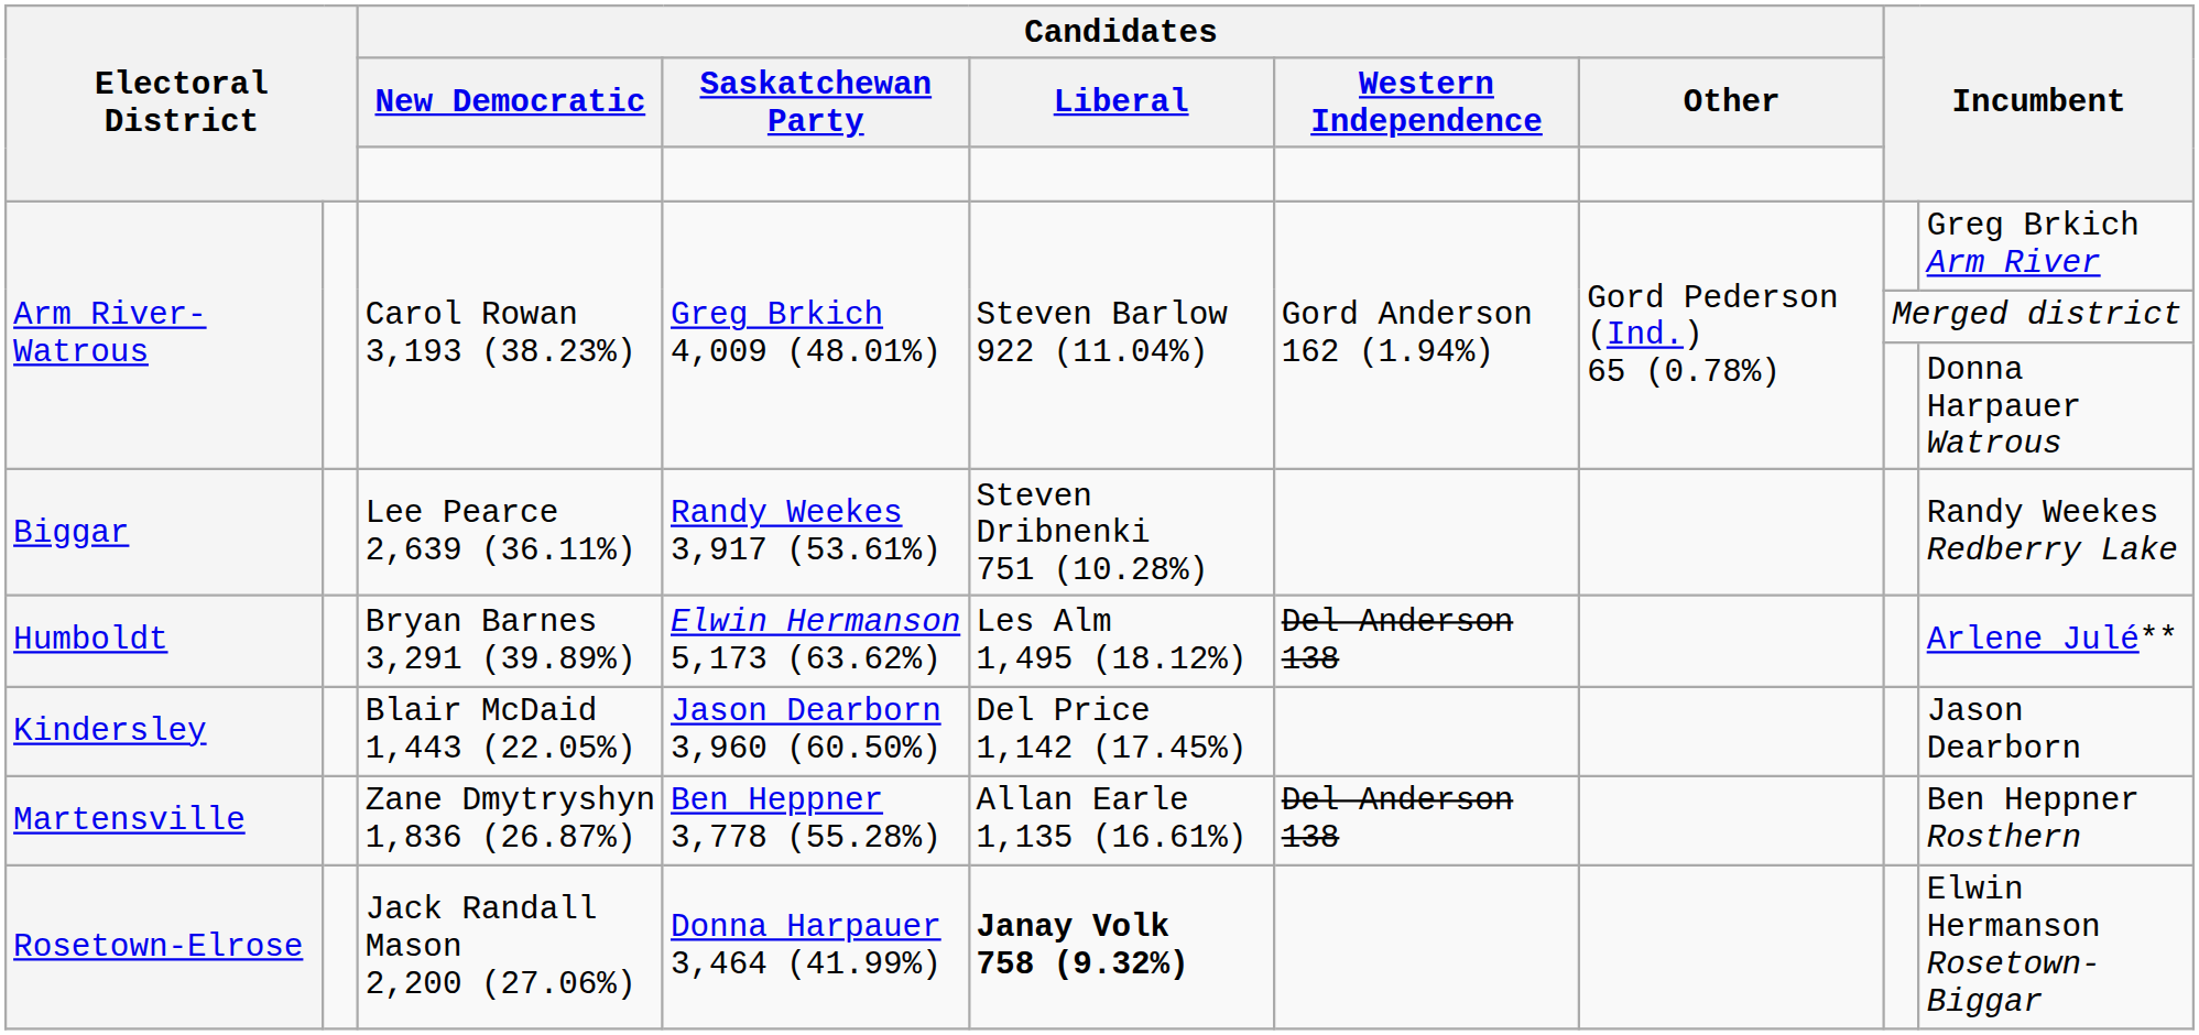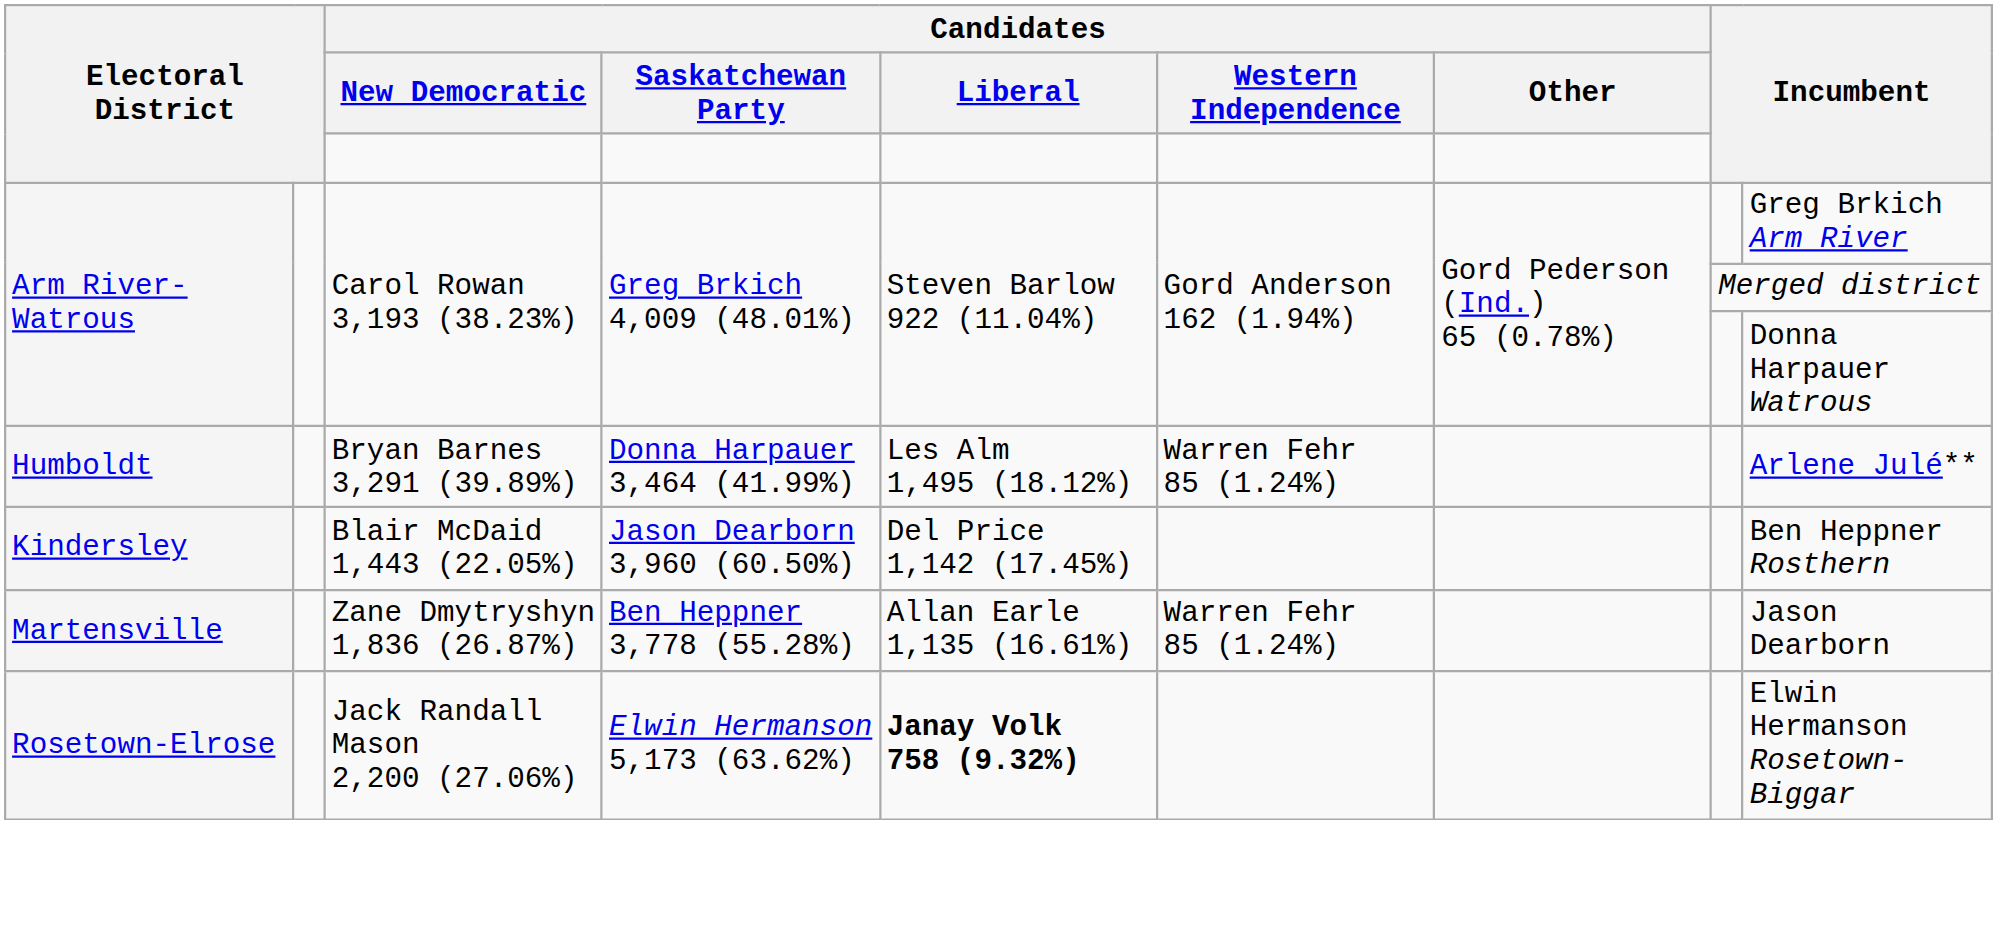- row: Biggar | Lee Pearce 2,639 (36.11%) | Randy Weekes 3,917 (53.61%) | Steven Dribnenki 751 (10.28%) | Randy Weekes Redberry Lake
Humboldt | Candidates / Saskatchewan Party: Elwin Hermanson 5,173 (63.62%) -> Donna Harpauer 3,464 (41.99%)
Humboldt | Candidates / Western Independence: Del Anderson 138 -> Warren Fehr 85 (1.24%)
Kindersley | column 9: Jason Dearborn -> Ben Heppner Rosthern
Martensville | Candidates / Western Independence: Del Anderson 138 -> Warren Fehr 85 (1.24%)
Martensville | column 9: Ben Heppner Rosthern -> Jason Dearborn
Rosetown-Elrose | Candidates / Saskatchewan Party: Donna Harpauer 3,464 (41.99%) -> Elwin Hermanson 5,173 (63.62%)
